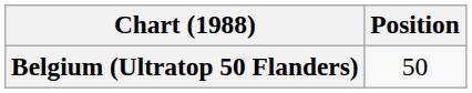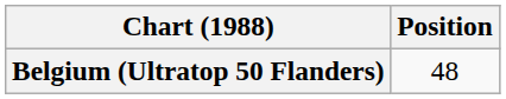Belgium (Ultratop 50 Flanders) | Position: 50 -> 48
